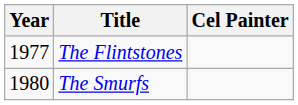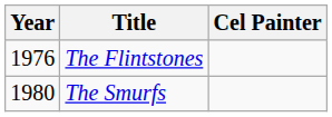The Flintstones | Year: 1977 -> 1976
